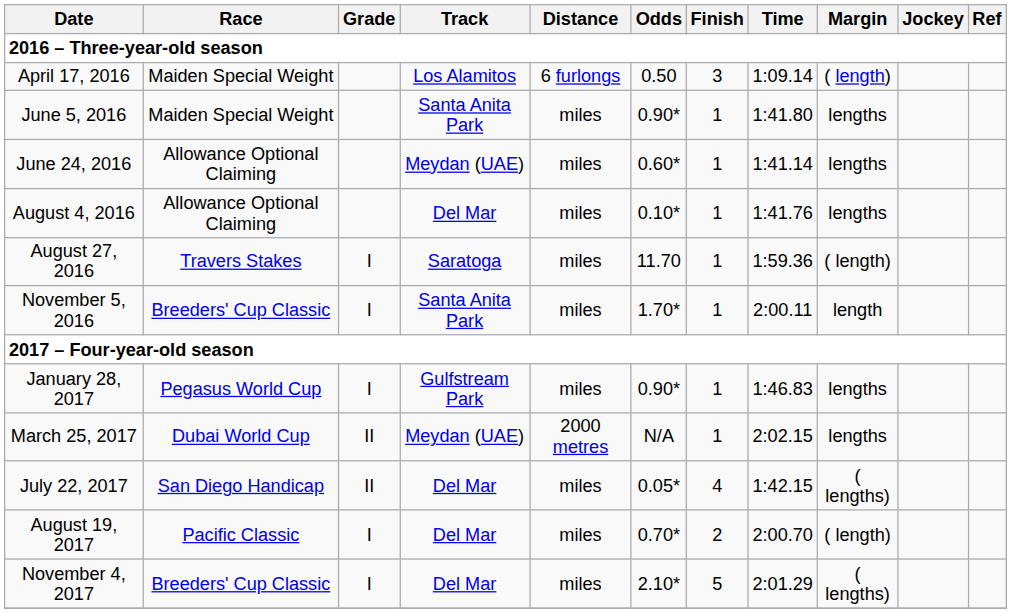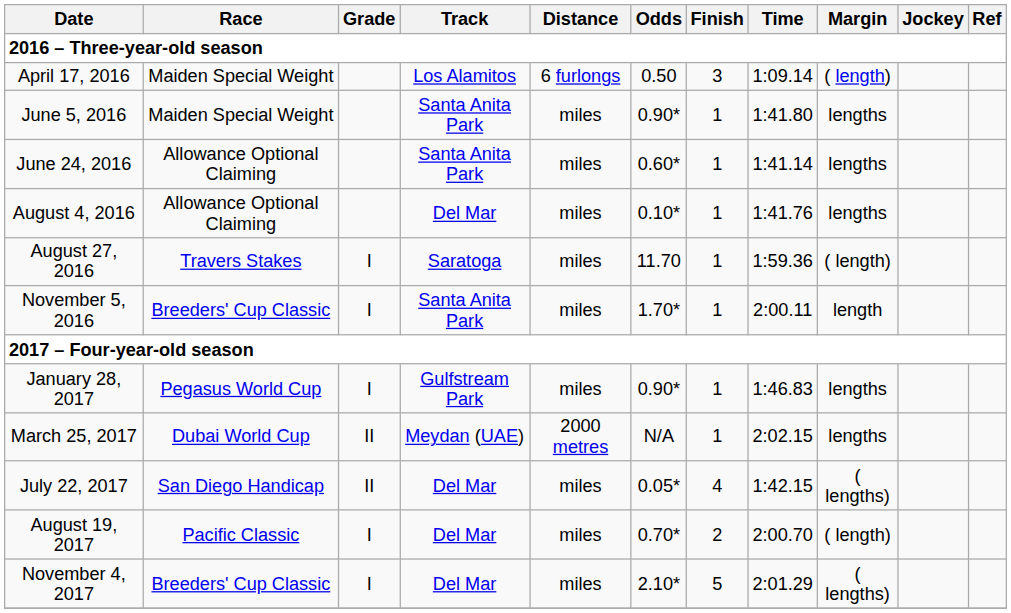June 24, 2016 | Track: Meydan (UAE) -> Santa Anita Park
